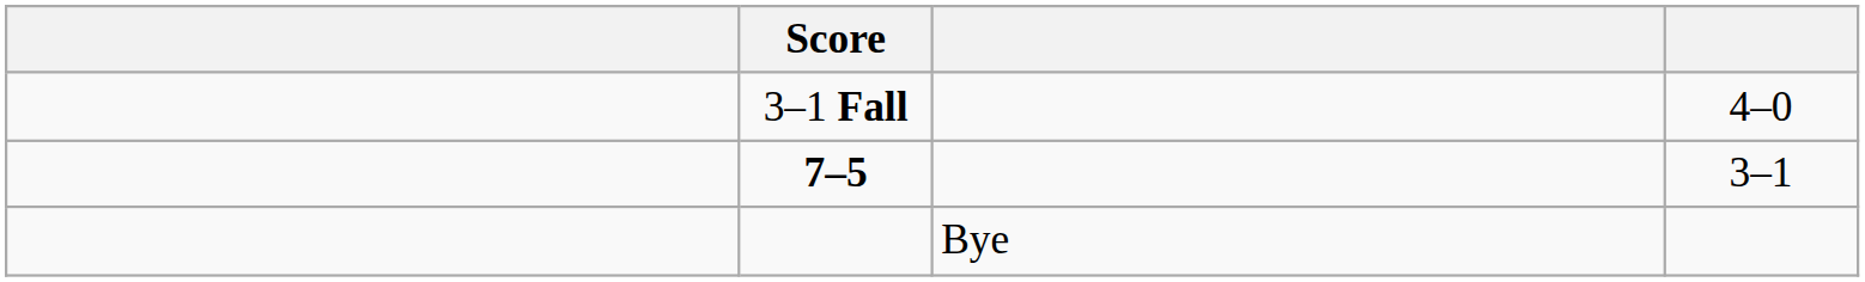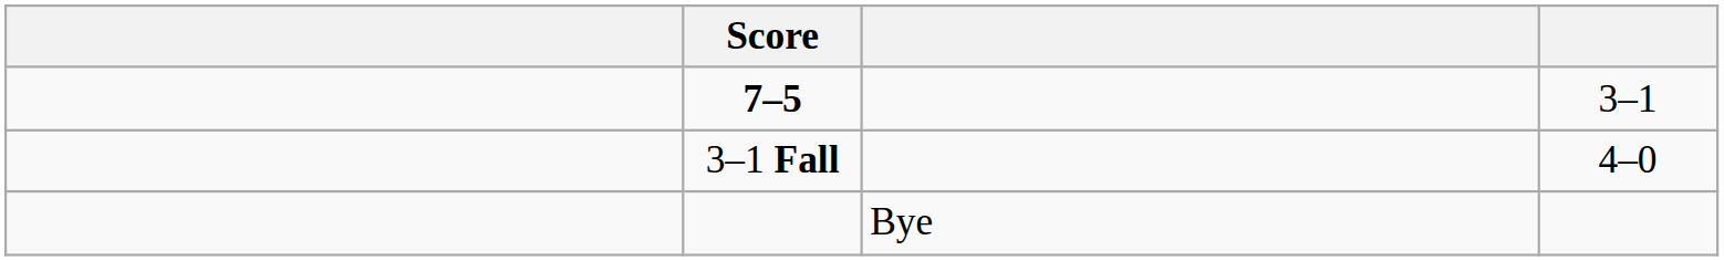rows swapped: 3–1 Fall <-> 7–5
